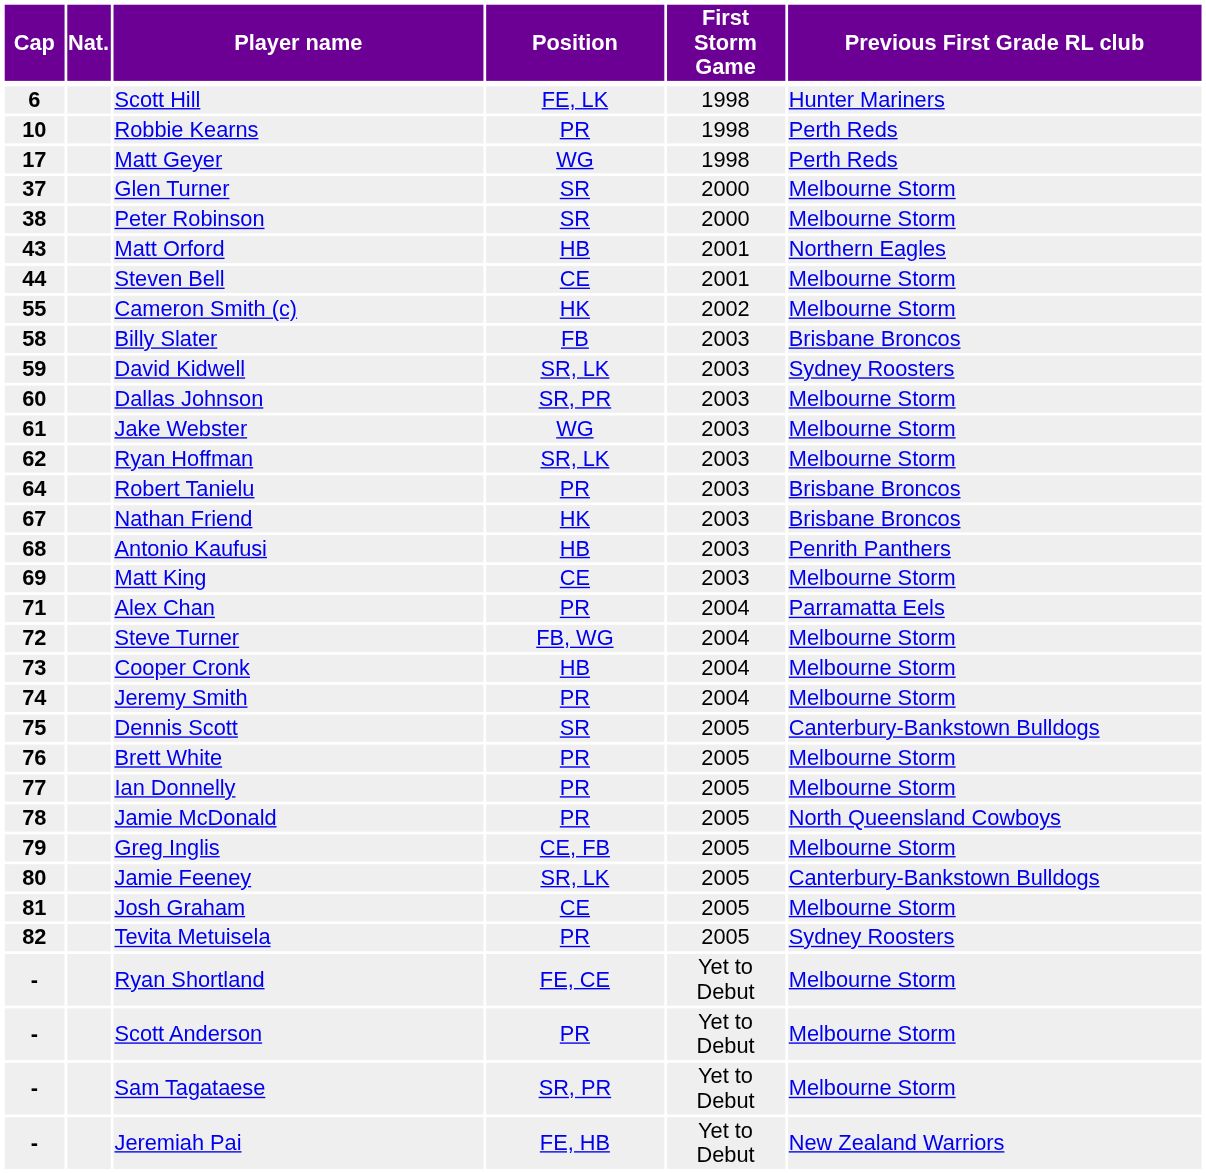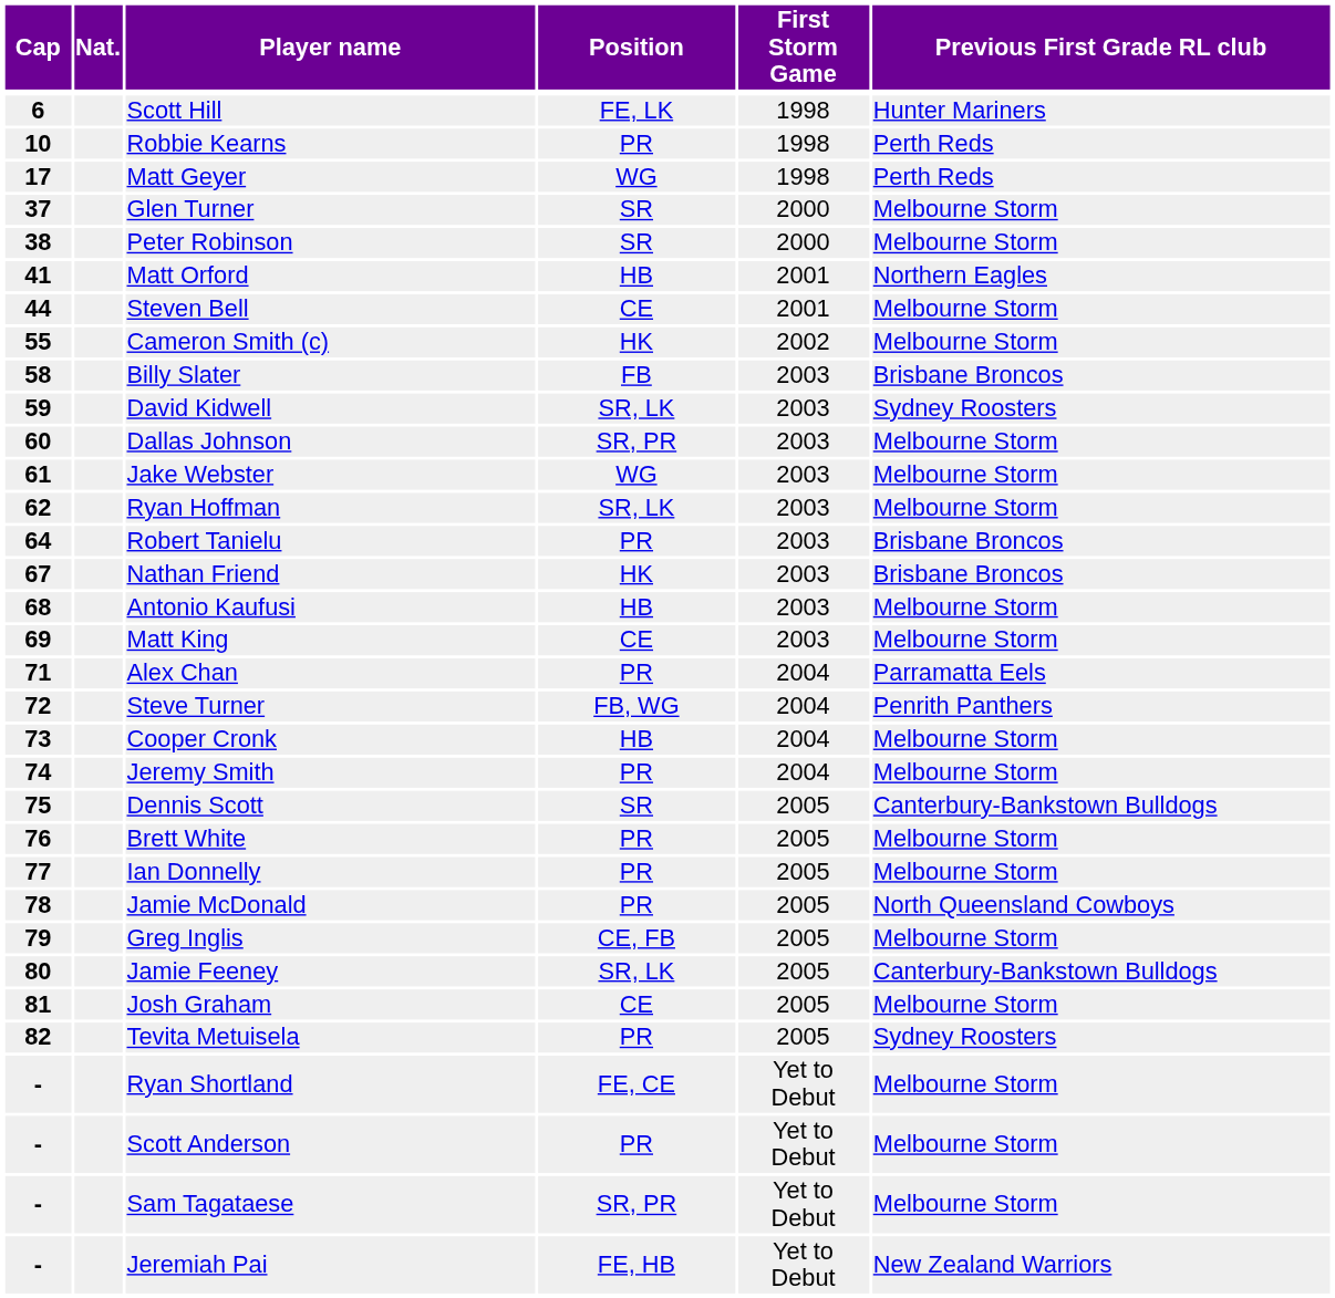Matt Orford | Cap: 43 -> 41
Antonio Kaufusi | Previous First Grade RL club: Penrith Panthers -> Melbourne Storm
Steve Turner | Previous First Grade RL club: Melbourne Storm -> Penrith Panthers
